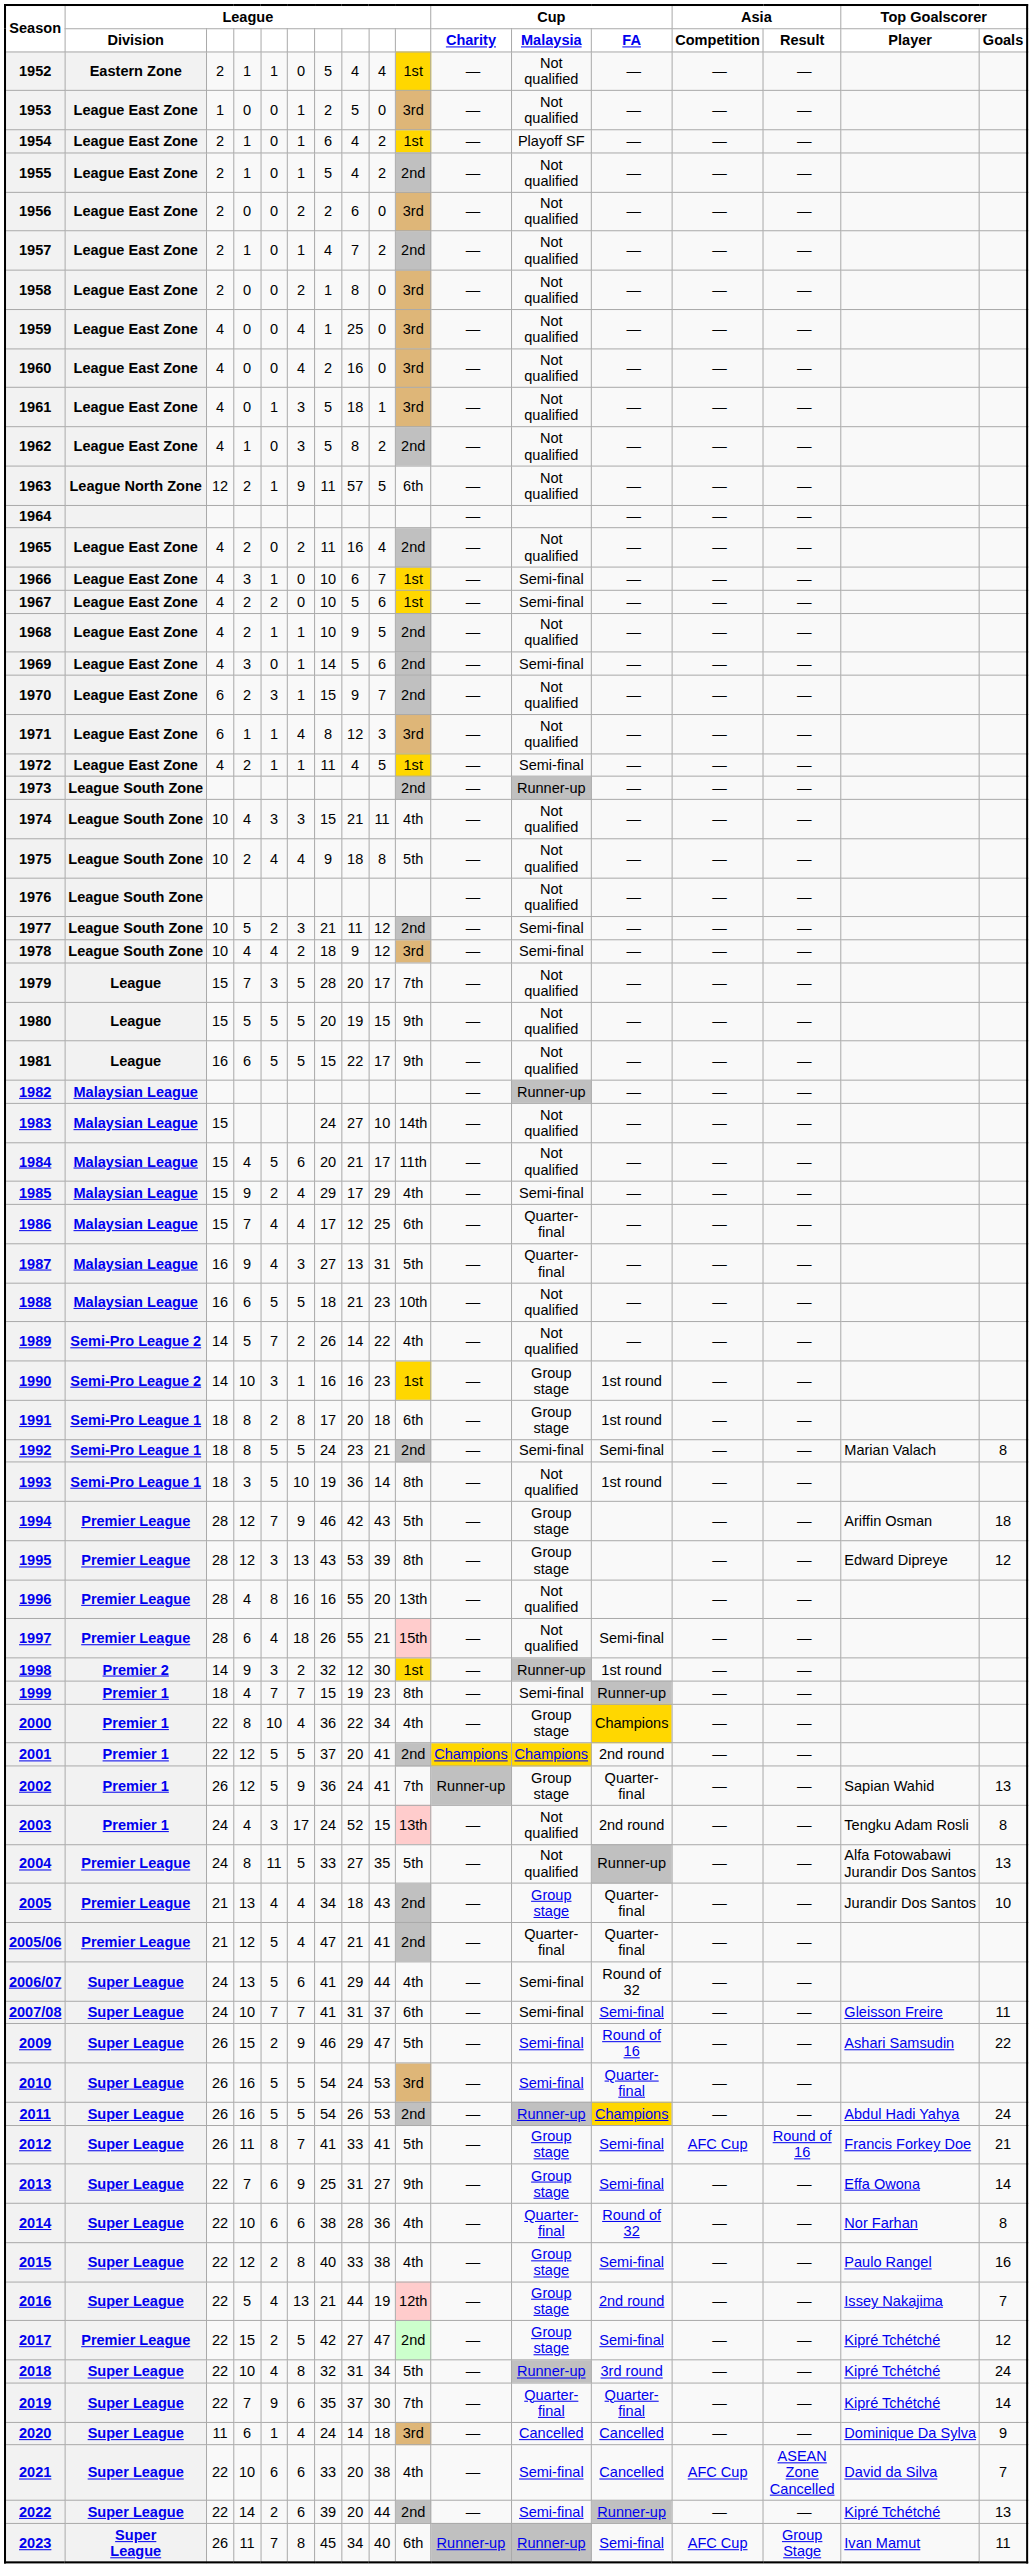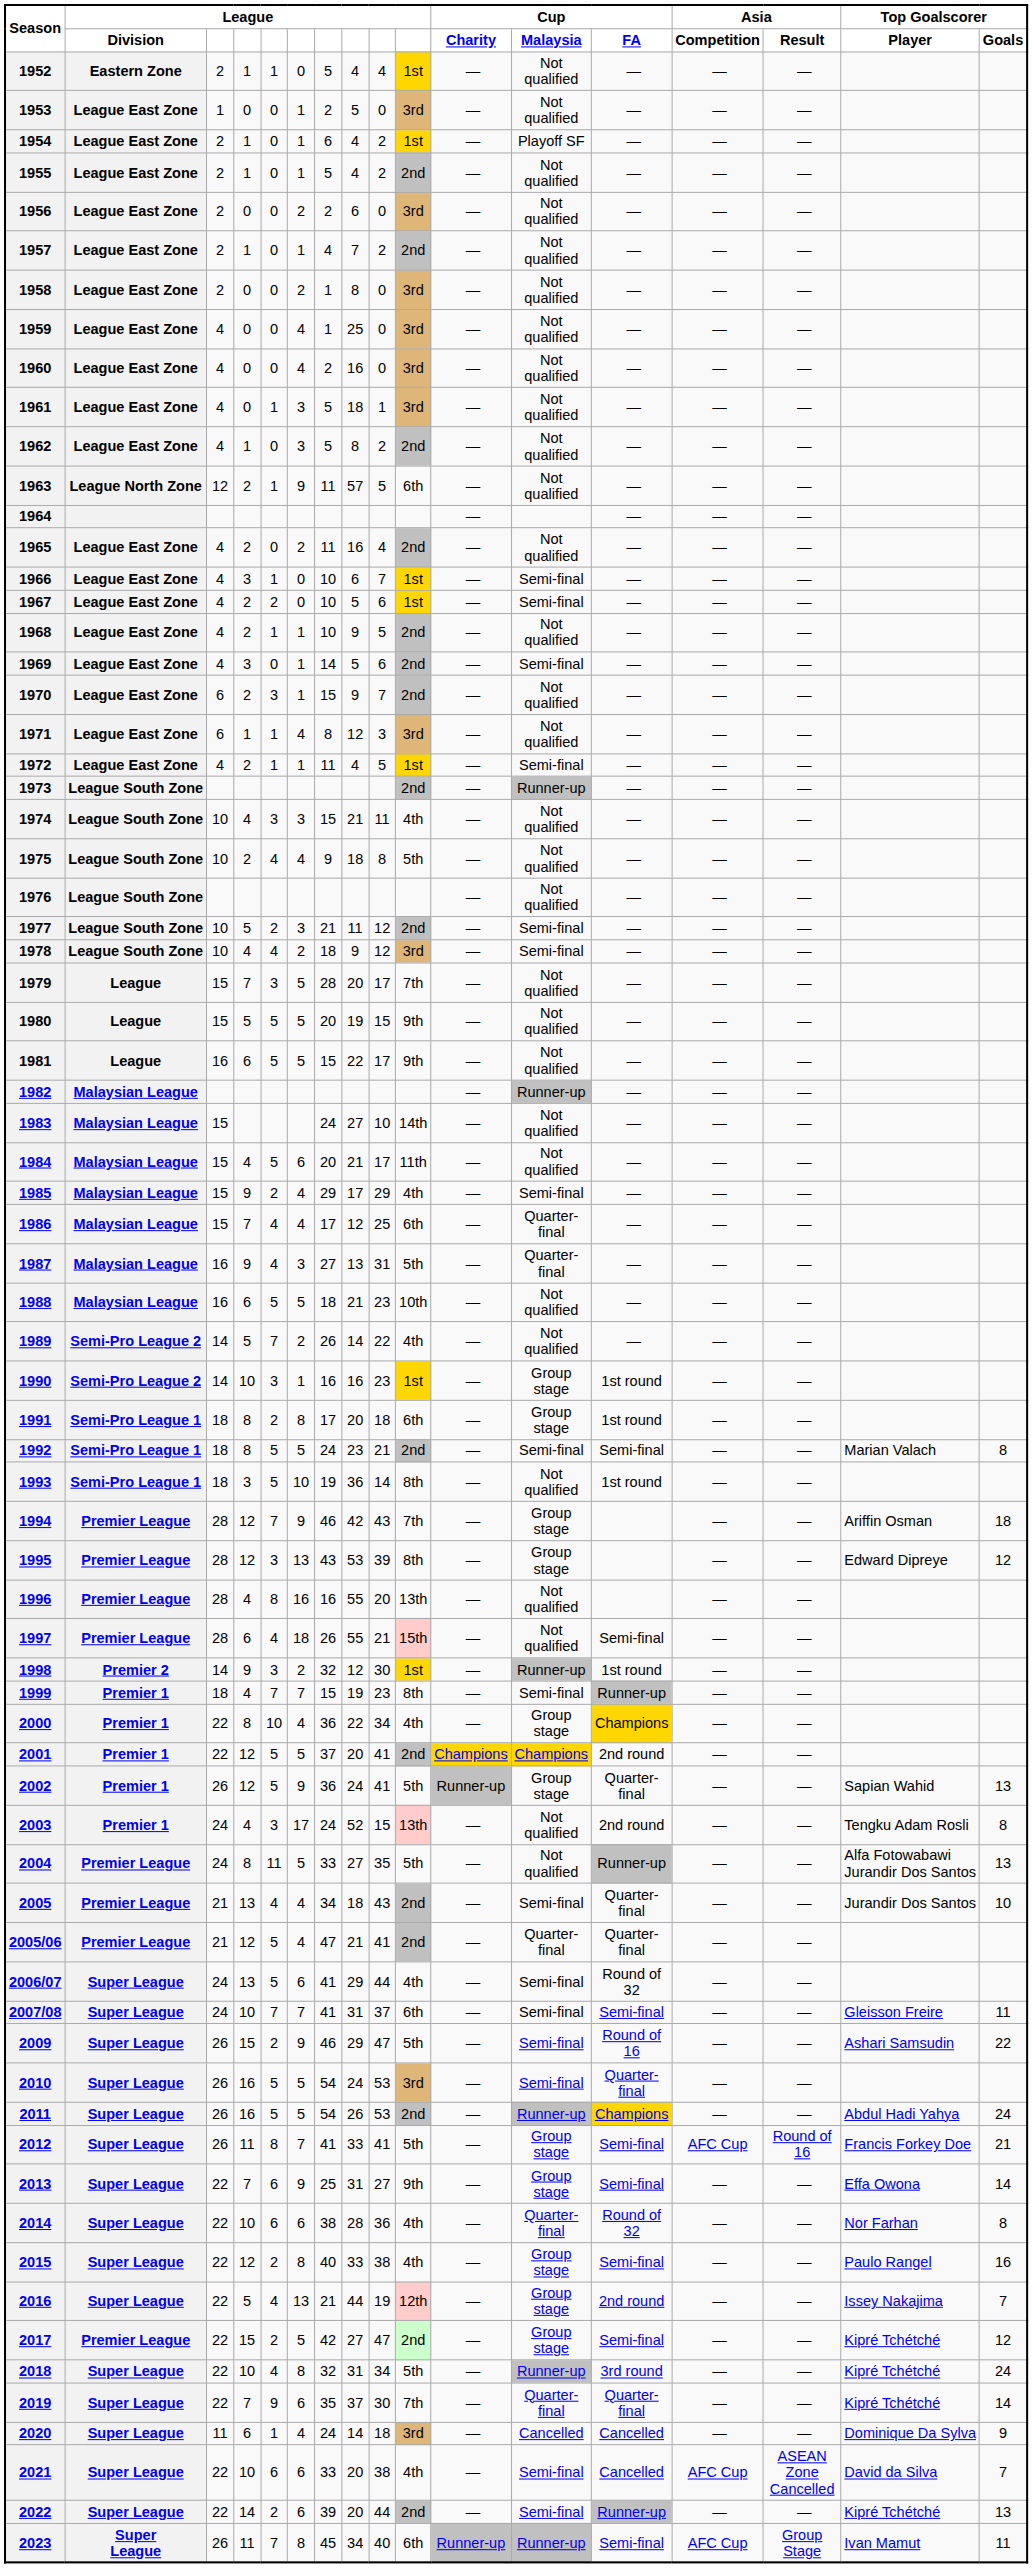1994 | column 10: 5th -> 7th
2002 | column 10: 7th -> 5th
2005 | Cup / Malaysia: Group stage -> Semi-final
